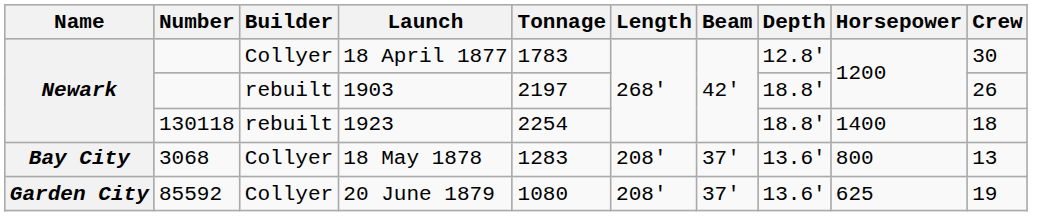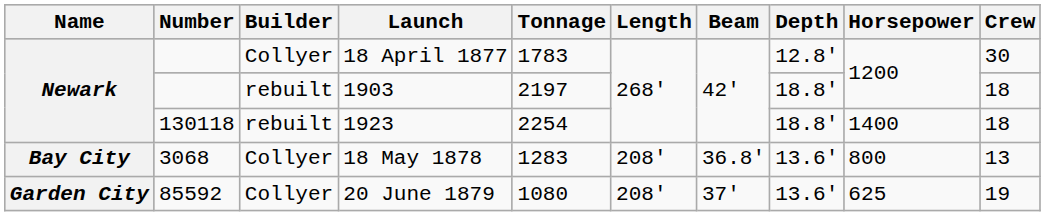1903 | Crew: 26 -> 18
18 May 1878 | Beam: 37' -> 36.8'
